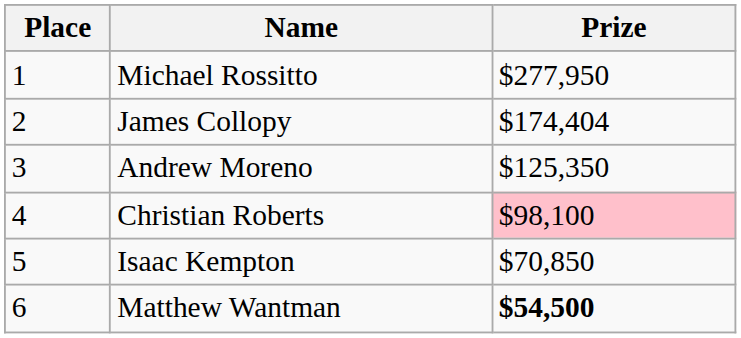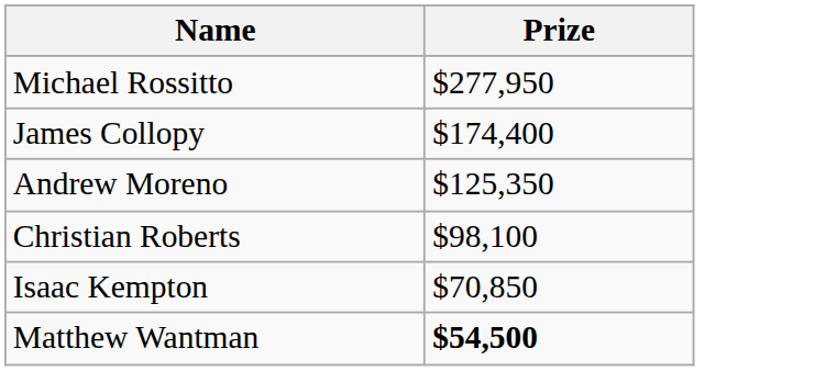- column: Place | 1 | 2 | 3 | 4 | 5 | 6
James Collopy | Prize: $174,404 -> $174,400
Christian Roberts | Prize: pink background -> no background
